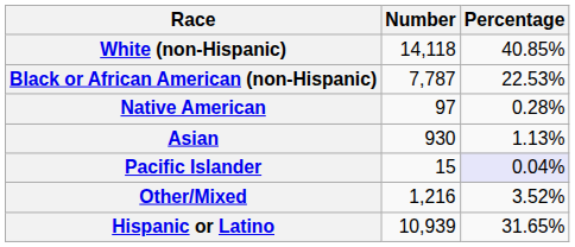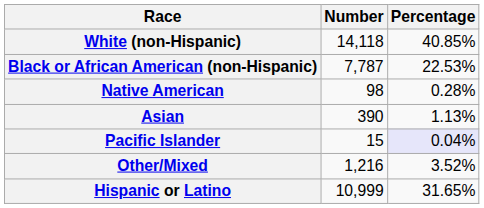Native American | Number: 97 -> 98
Asian | Number: 930 -> 390
Hispanic or Latino | Number: 10,939 -> 10,999
